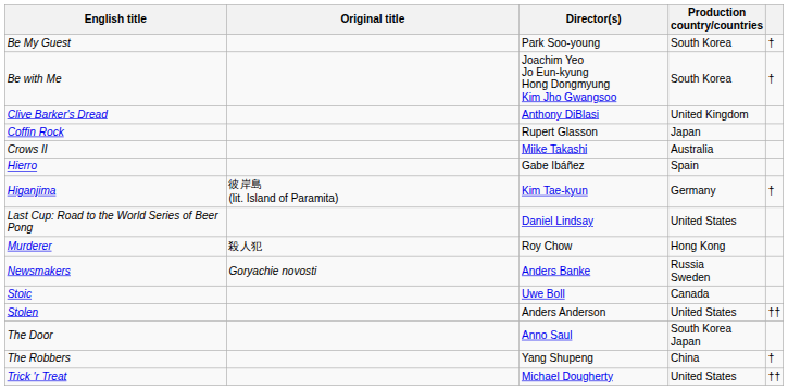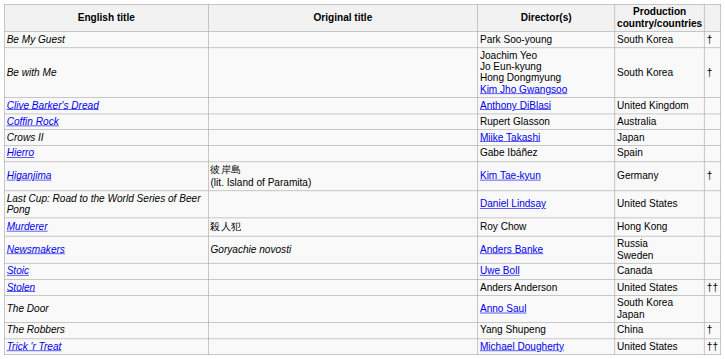Coffin Rock | Production country/countries: Japan -> Australia
Crows II | Production country/countries: Australia -> Japan
